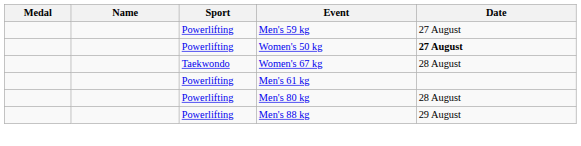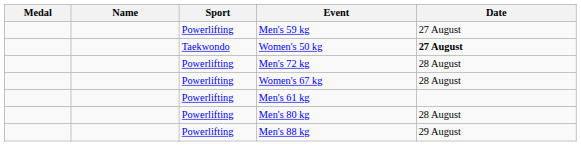Women's 50 kg | Sport: Powerlifting -> Taekwondo
+ row: Powerlifting | Men's 72 kg | 28 August
Women's 67 kg | Sport: Taekwondo -> Powerlifting
